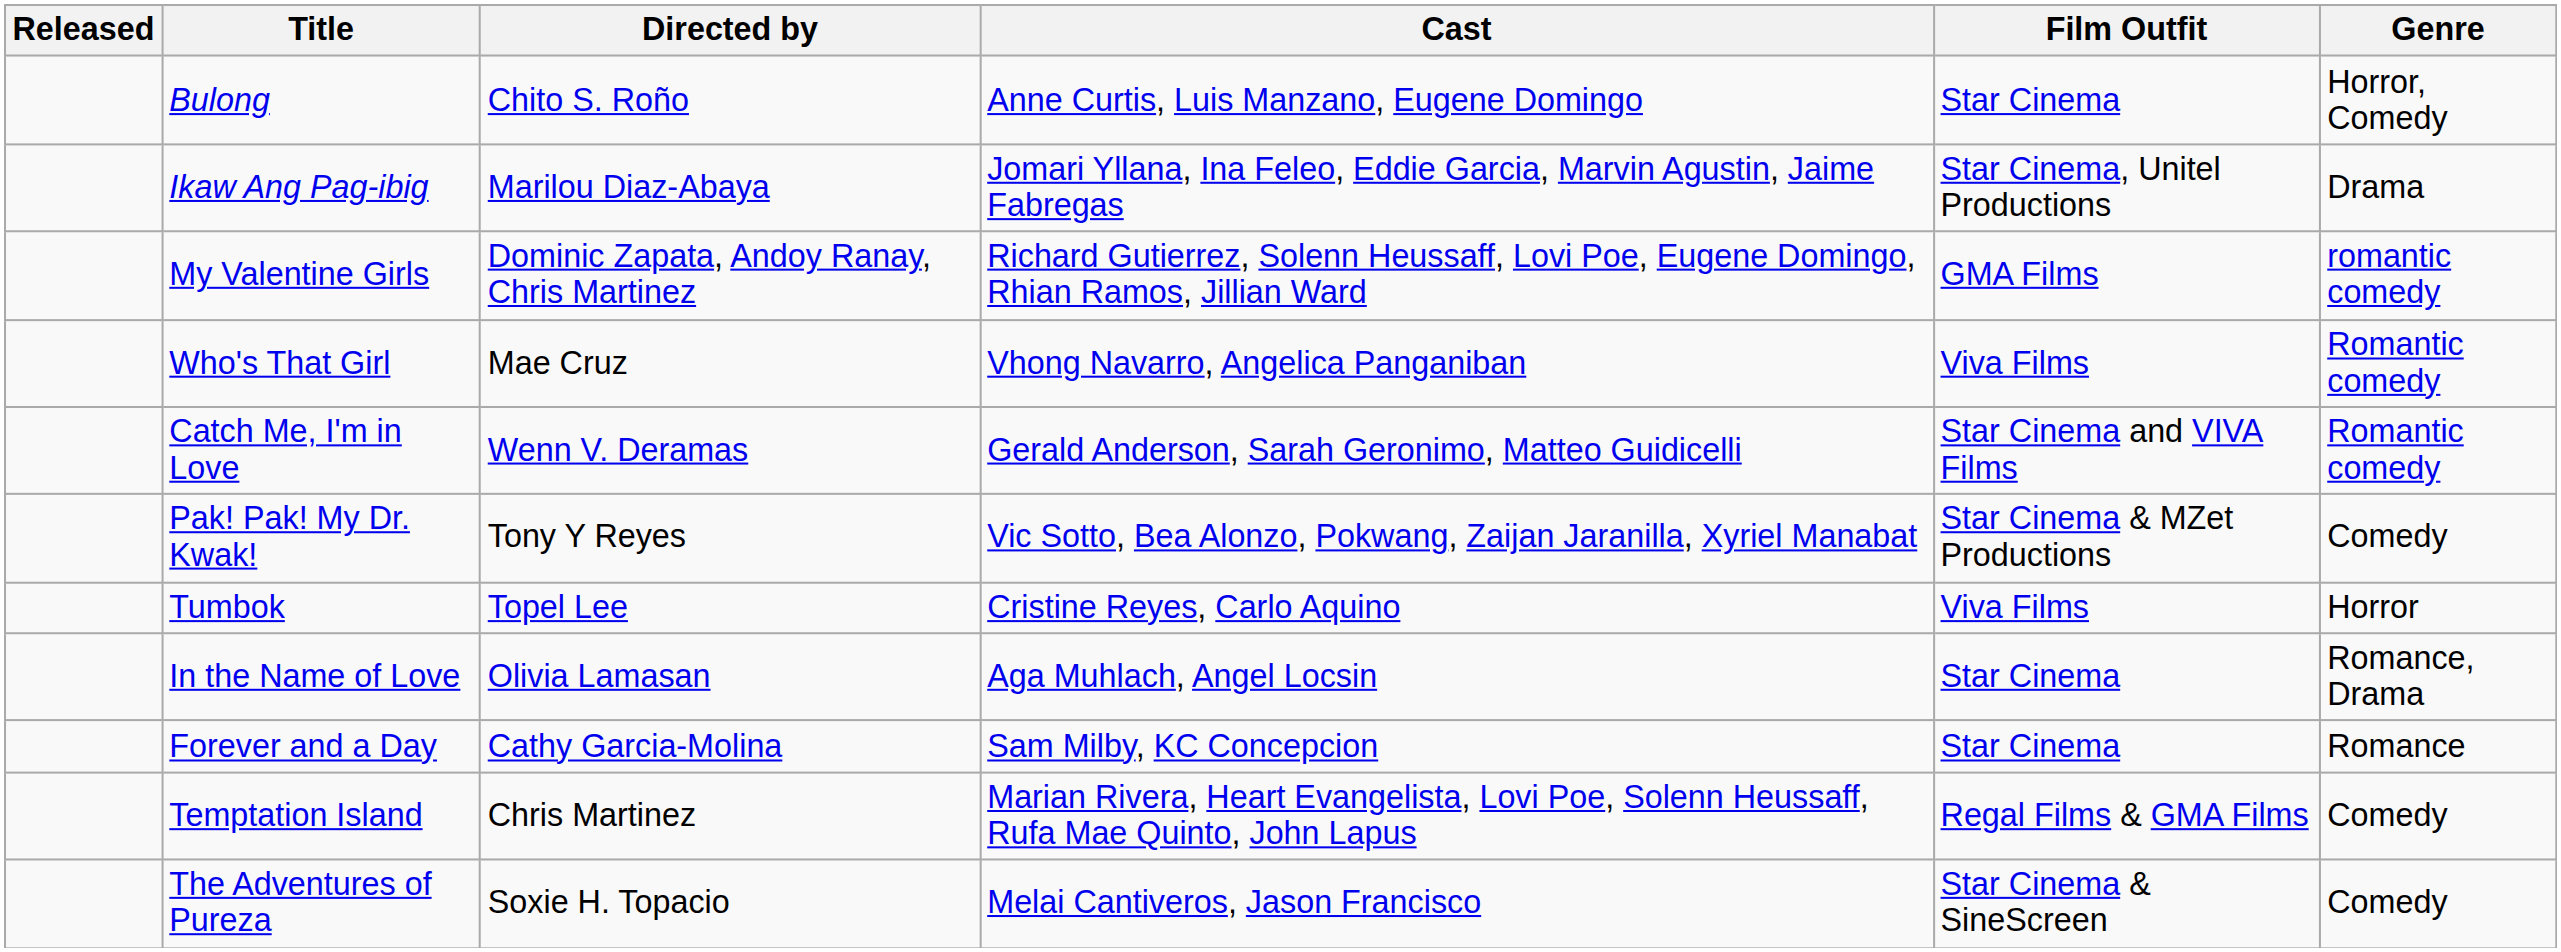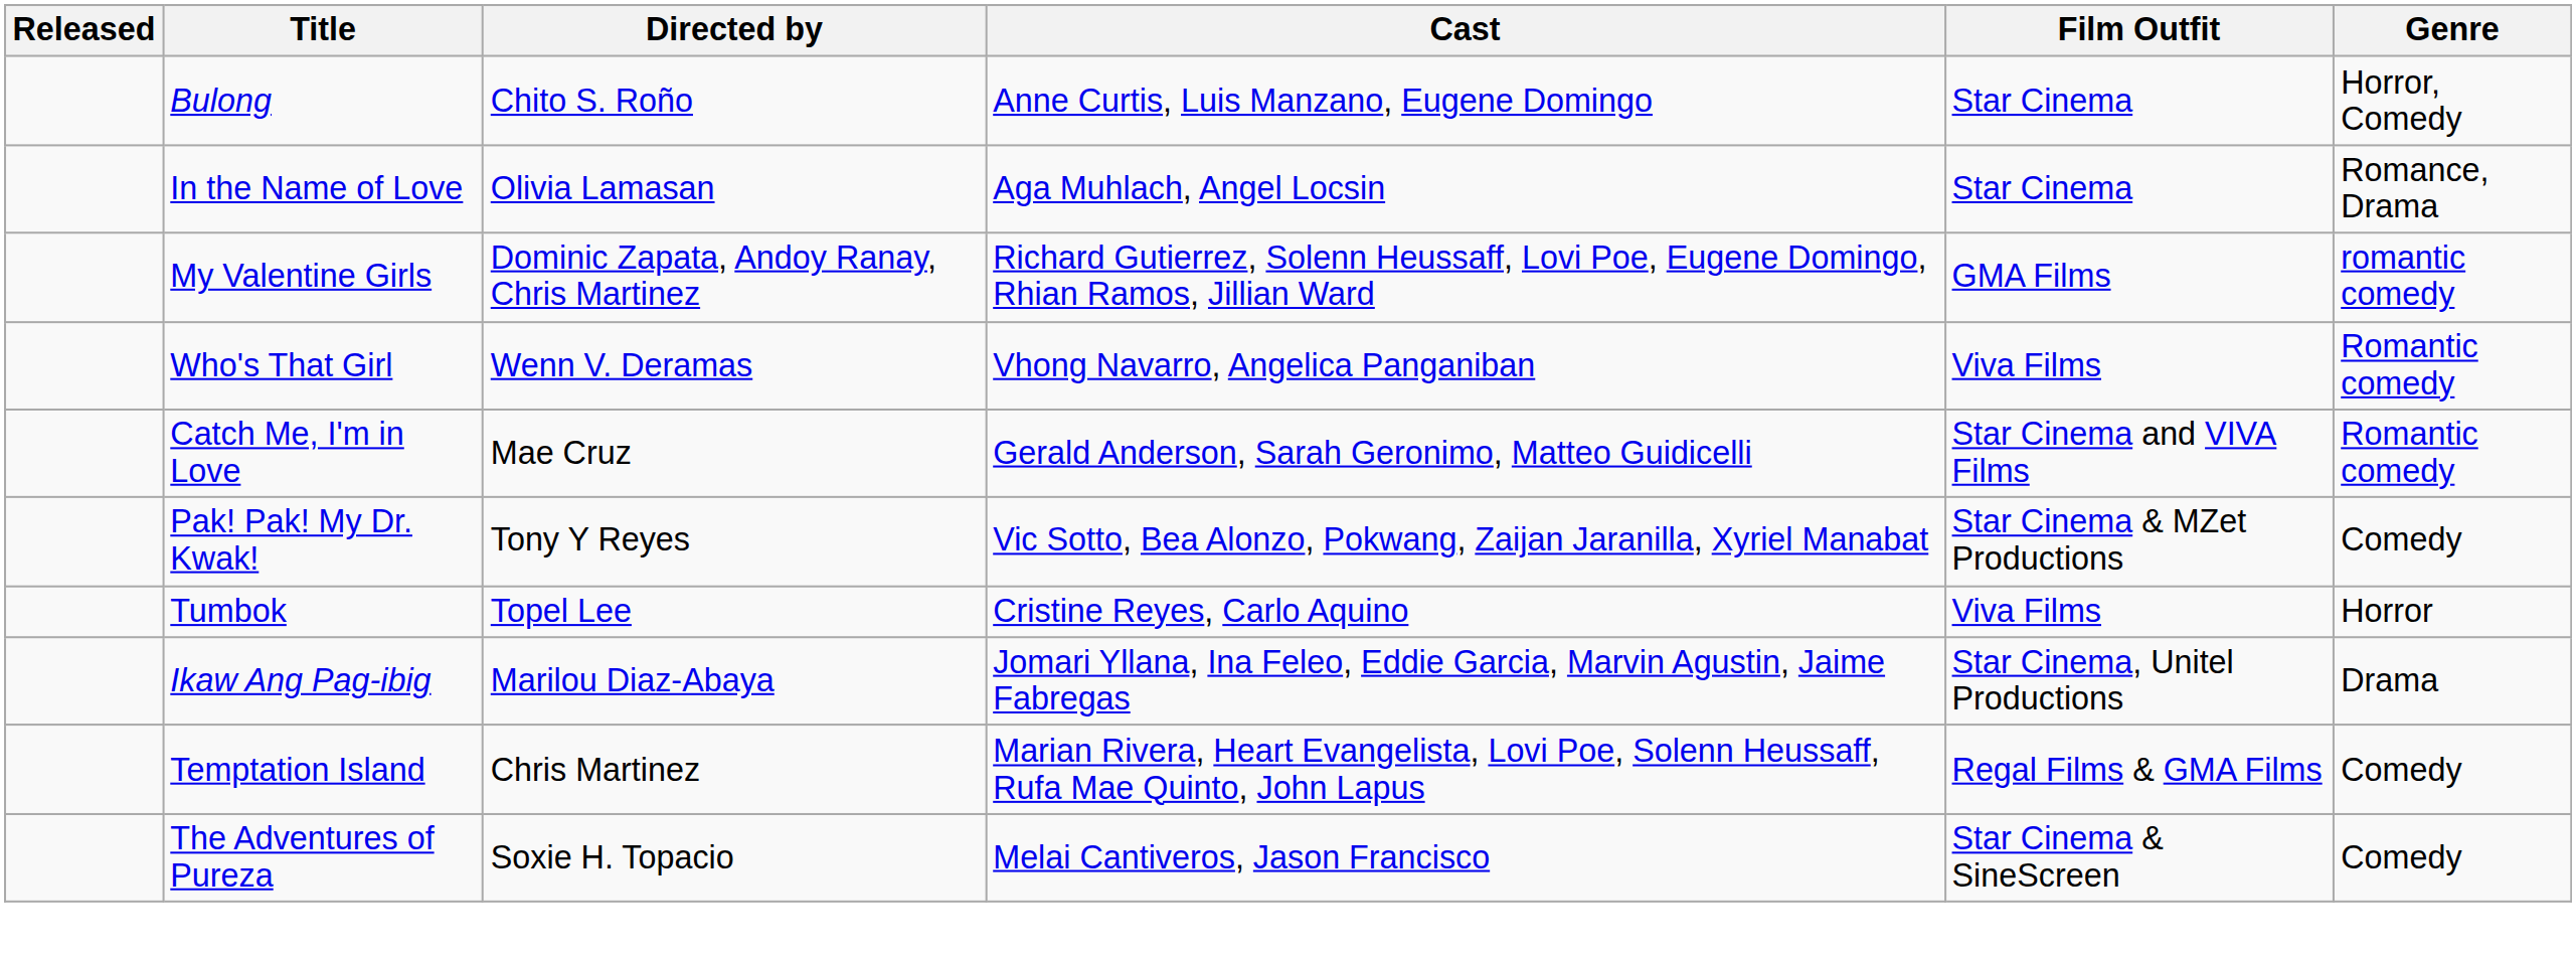rows swapped: Ikaw Ang Pag-ibig <-> In the Name of Love
Who's That Girl | Directed by: Mae Cruz -> Wenn V. Deramas
Catch Me, I'm in Love | Directed by: Wenn V. Deramas -> Mae Cruz
- row: Forever and a Day | Cathy Garcia-Molina | Sam Milby, KC Concepcion | Star Cinema | Romance
